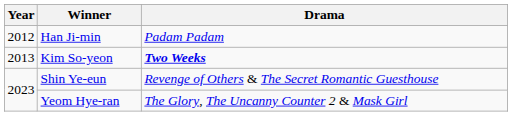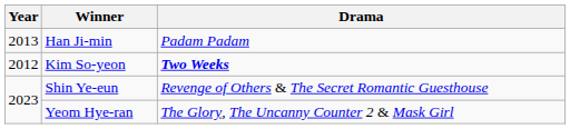Han Ji-min | Year: 2012 -> 2013
Kim So-yeon | Year: 2013 -> 2012
